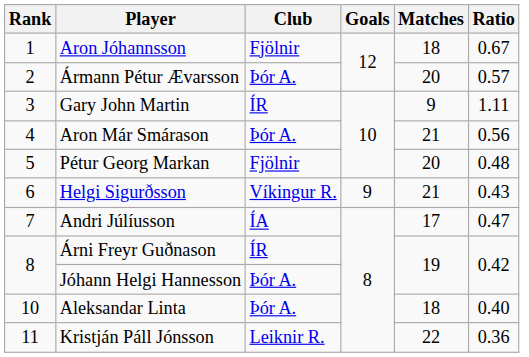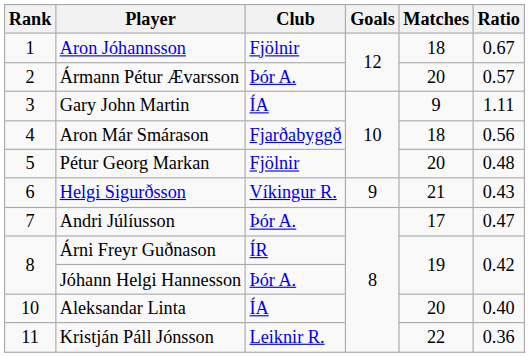Gary John Martin | Club: ÍR -> ÍA
Aron Már Smárason | Club: Þór A. -> Fjarðabyggð
Aron Már Smárason | Matches: 21 -> 18
Andri Júlíusson | Club: ÍA -> Þór A.
Aleksandar Linta | Club: Þór A. -> ÍA
Aleksandar Linta | Matches: 18 -> 20
